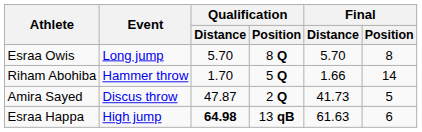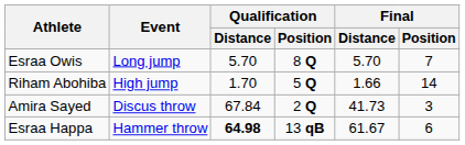Esraa Owis | Final / Position: 8 -> 7
Riham Abohiba | Event: Hammer throw -> High jump
Amira Sayed | Qualification / Distance: 47.87 -> 67.84
Amira Sayed | Final / Position: 5 -> 3
Esraa Happa | Event: High jump -> Hammer throw
Esraa Happa | Final / Distance: 61.63 -> 61.67
